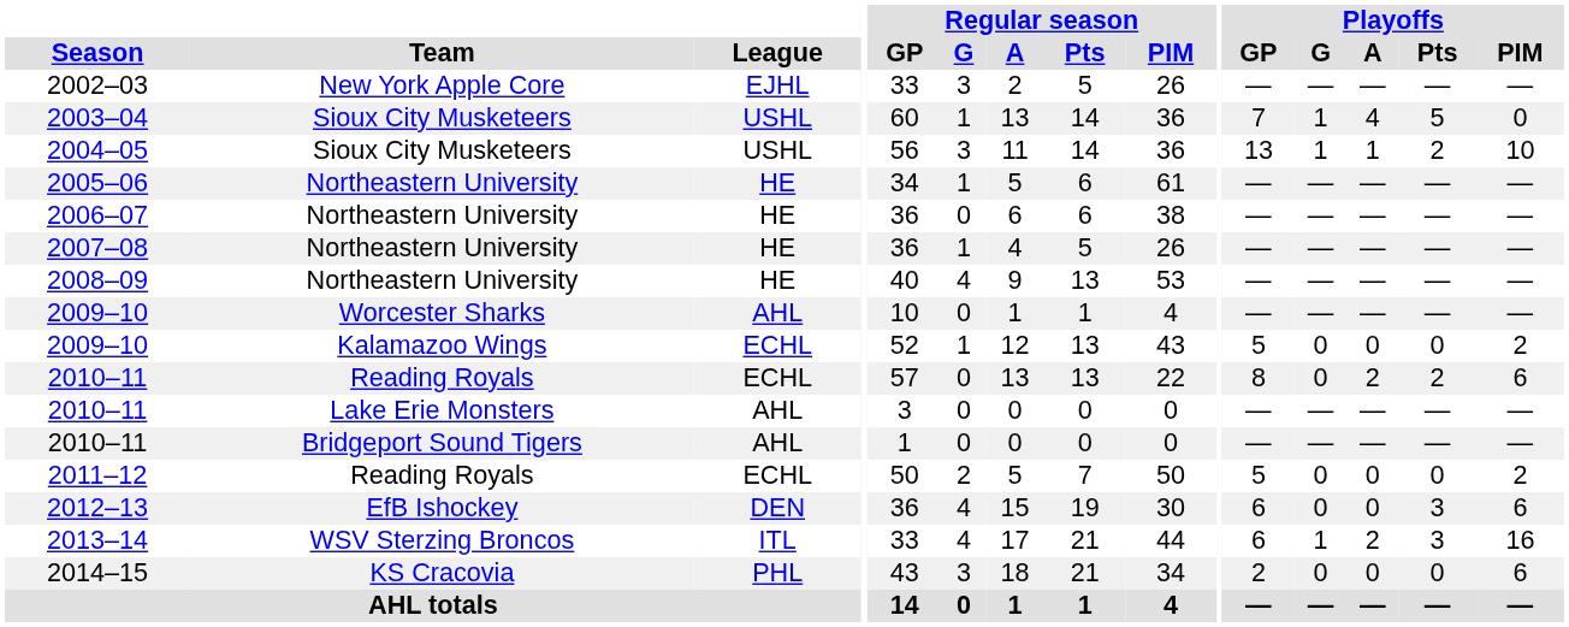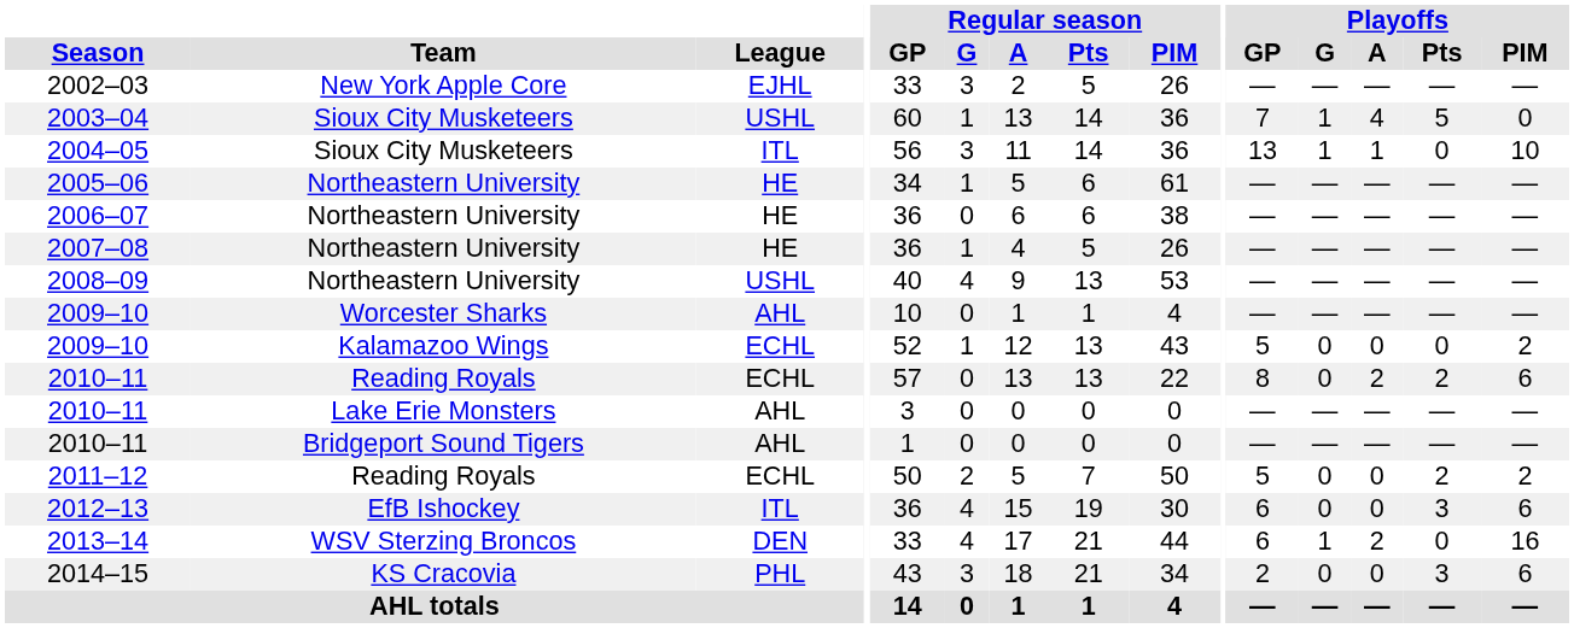2004–05 | League: USHL -> ITL
2004–05 | Playoffs / Pts: 2 -> 0
2008–09 | League: HE -> USHL
2011–12 | Playoffs / Pts: 0 -> 2
2012–13 | League: DEN -> ITL
2013–14 | League: ITL -> DEN
2013–14 | Playoffs / Pts: 3 -> 0
2014–15 | Playoffs / Pts: 0 -> 3
